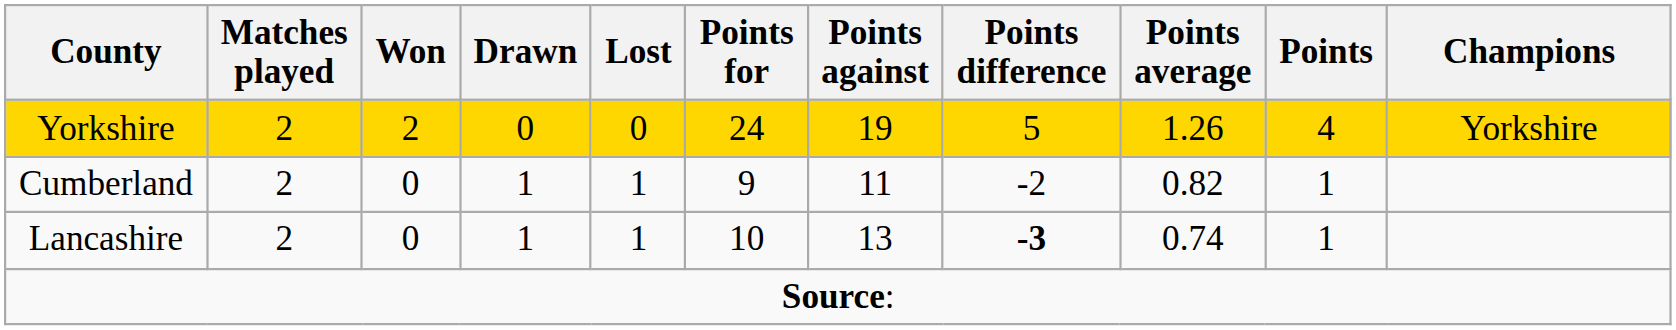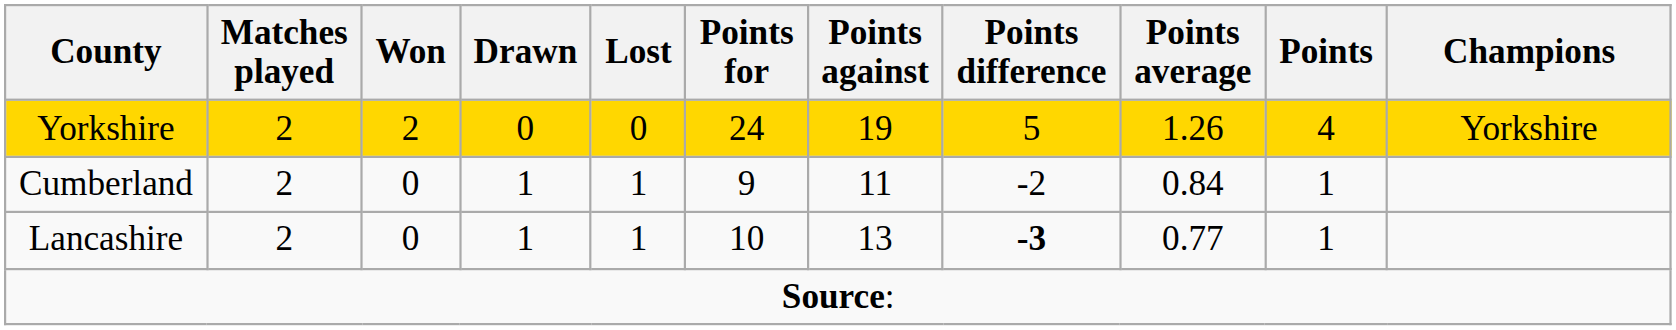Cumberland | Points average: 0.82 -> 0.84
Lancashire | Points average: 0.74 -> 0.77
